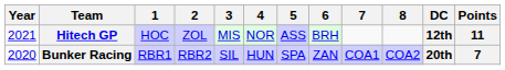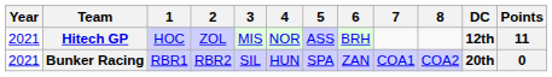Bunker Racing | Year: 2020 -> 2021
Bunker Racing | Points: 7 -> 0
